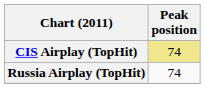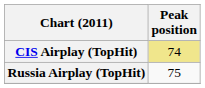Russia Airplay (TopHit) | Peak position: 74 -> 75
